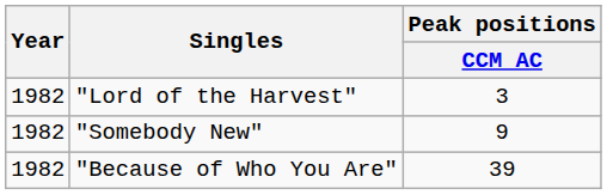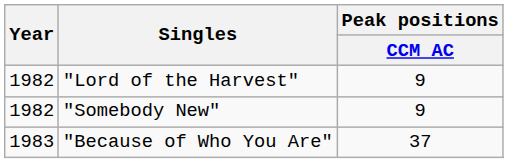"Lord of the Harvest" | Peak positions / CCM AC: 3 -> 9
"Because of Who You Are" | Year: 1982 -> 1983
"Because of Who You Are" | Peak positions / CCM AC: 39 -> 37
